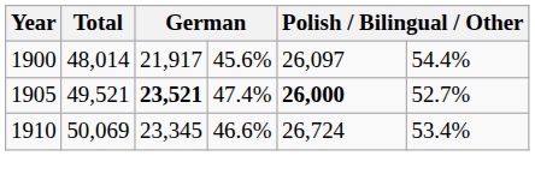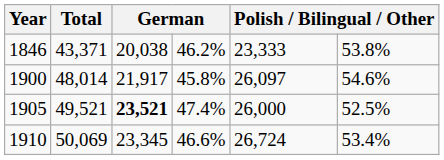+ row: 1846 | 43,371 | 20,038 | 46.2% | 23,333 | 53.8%
1900 | column 4: 45.6% -> 45.8%
1900 | column 6: 54.4% -> 54.6%
1905 | column 5: bold -> normal
1905 | column 6: 52.7% -> 52.5%
